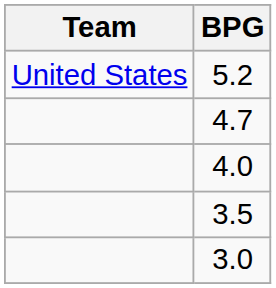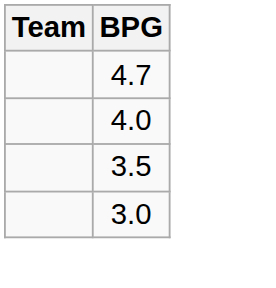- row: United States | 5.2
